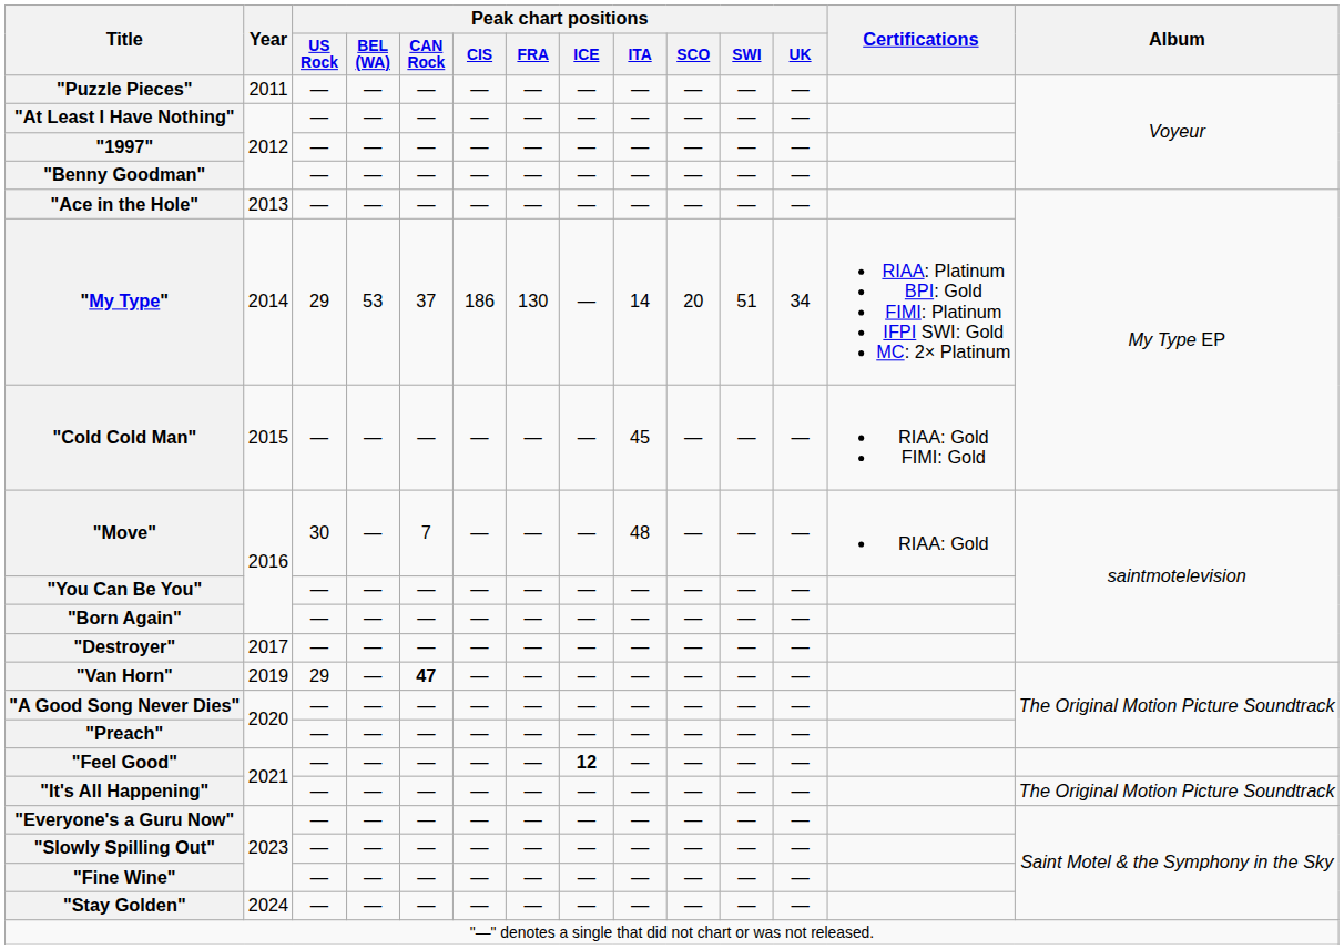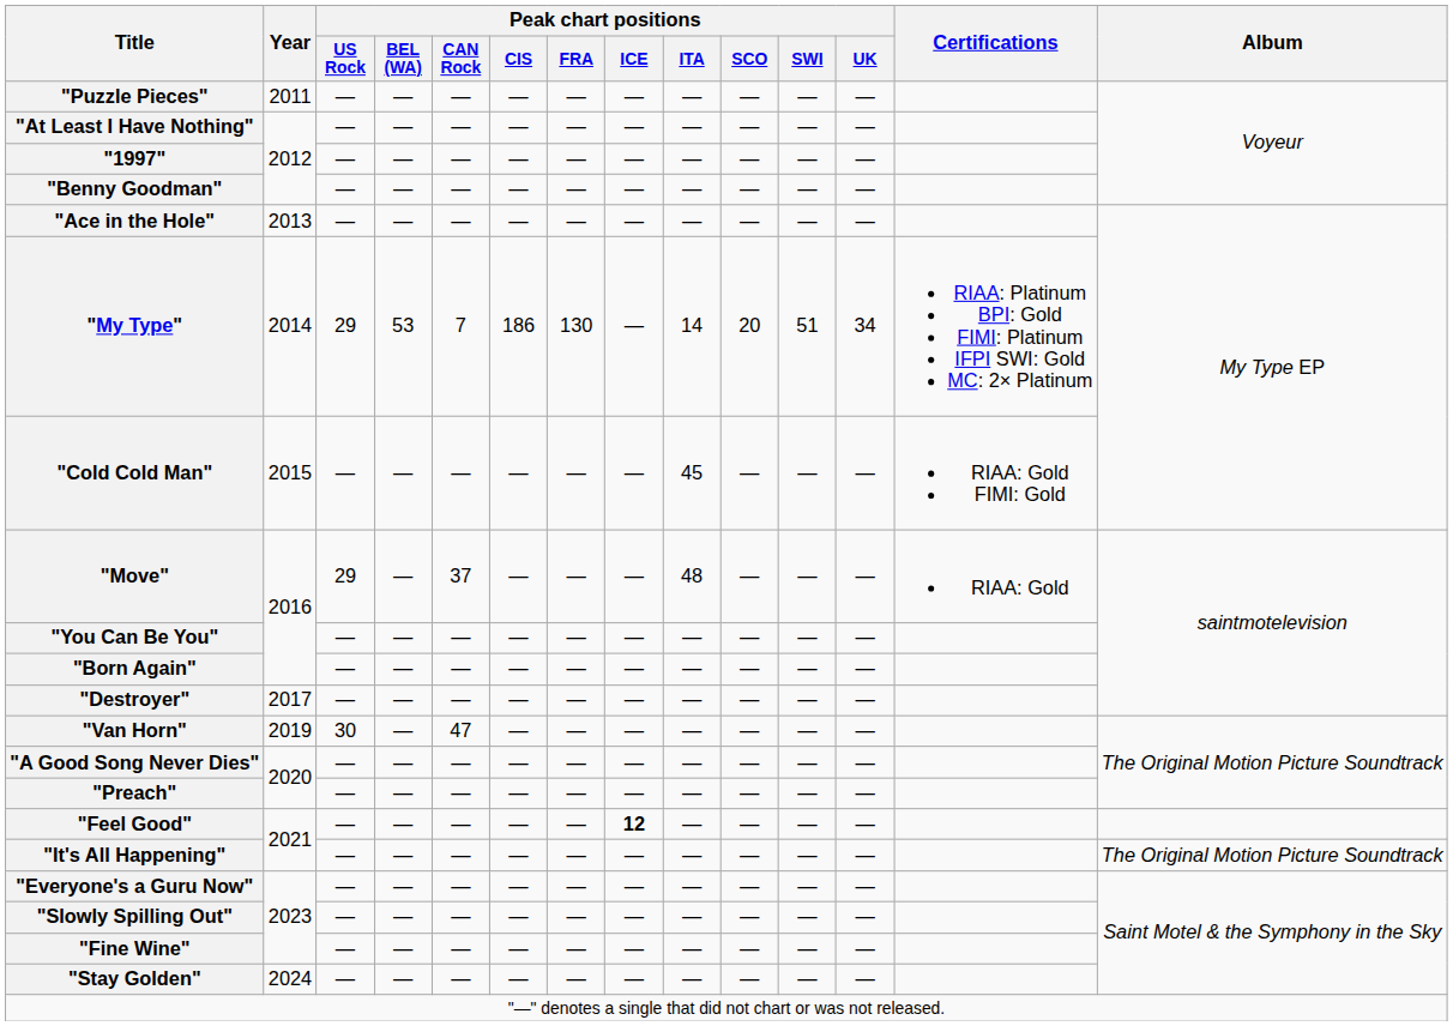"My Type" | Peak chart positions / CAN Rock: 37 -> 7
"Move" | Peak chart positions / US Rock: 30 -> 29
"Move" | Peak chart positions / CAN Rock: 7 -> 37
"Van Horn" | Peak chart positions / US Rock: 29 -> 30
"Van Horn" | Peak chart positions / CAN Rock: bold -> normal
